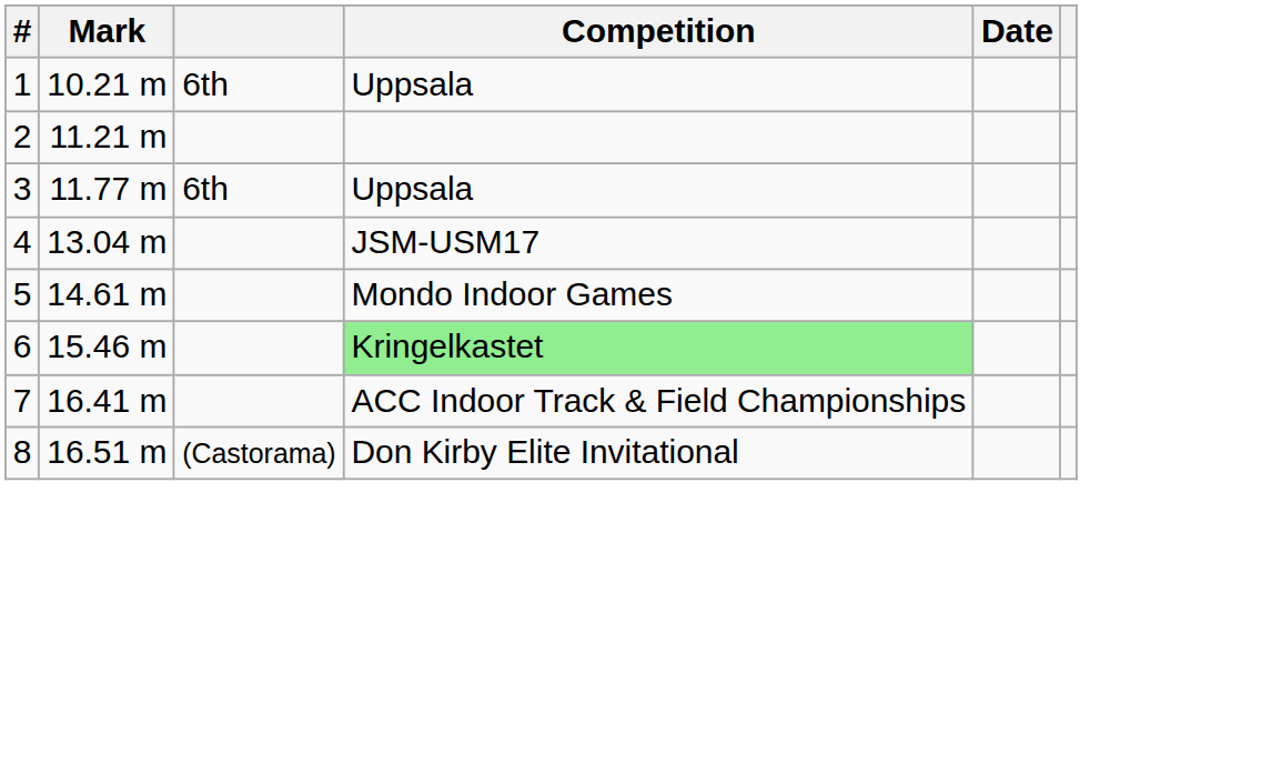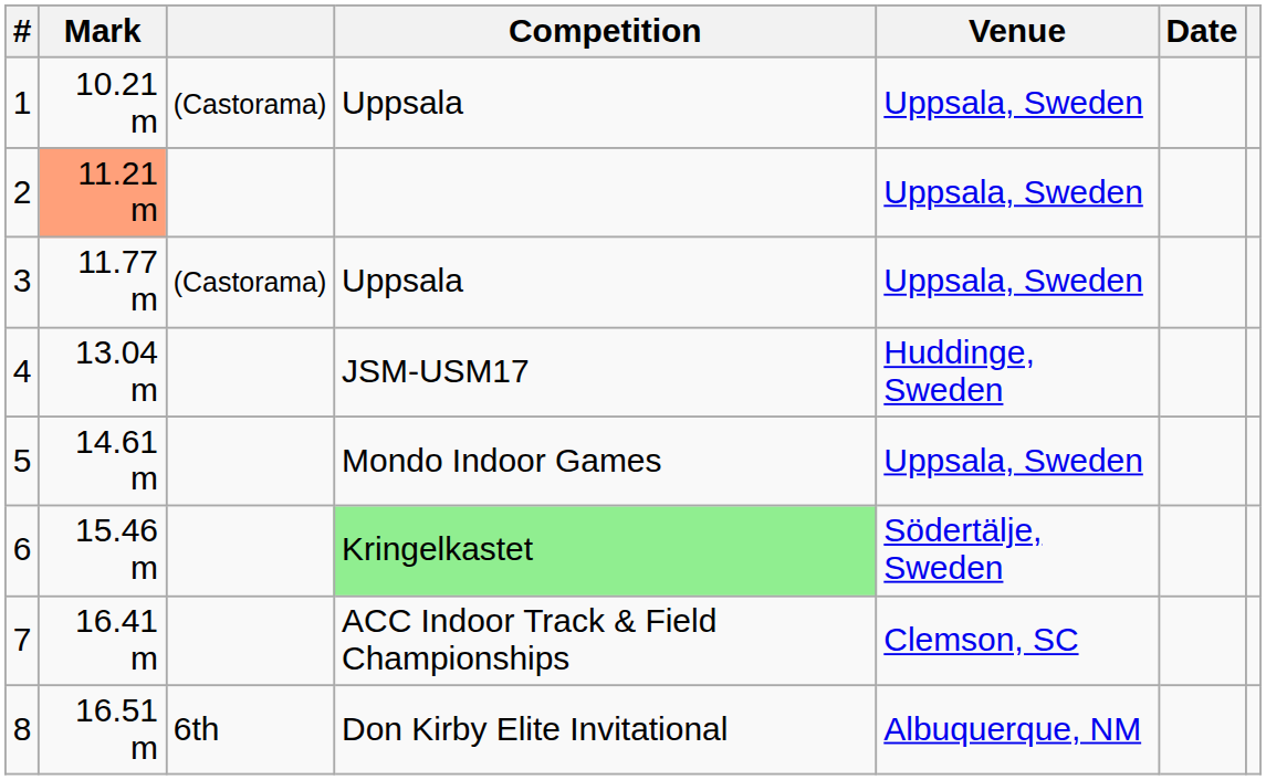+ column: Venue | Uppsala, Sweden | Uppsala, Sweden | Uppsala, Sweden | Huddinge, Sweden | Uppsala, Sweden | Södertälje, Sweden | Clemson, SC | Albuquerque, NM
1 | column 3: 6th -> (Castorama)
2 | Mark: no background -> lightsalmon background
3 | column 3: 6th -> (Castorama)
8 | column 3: (Castorama) -> 6th
